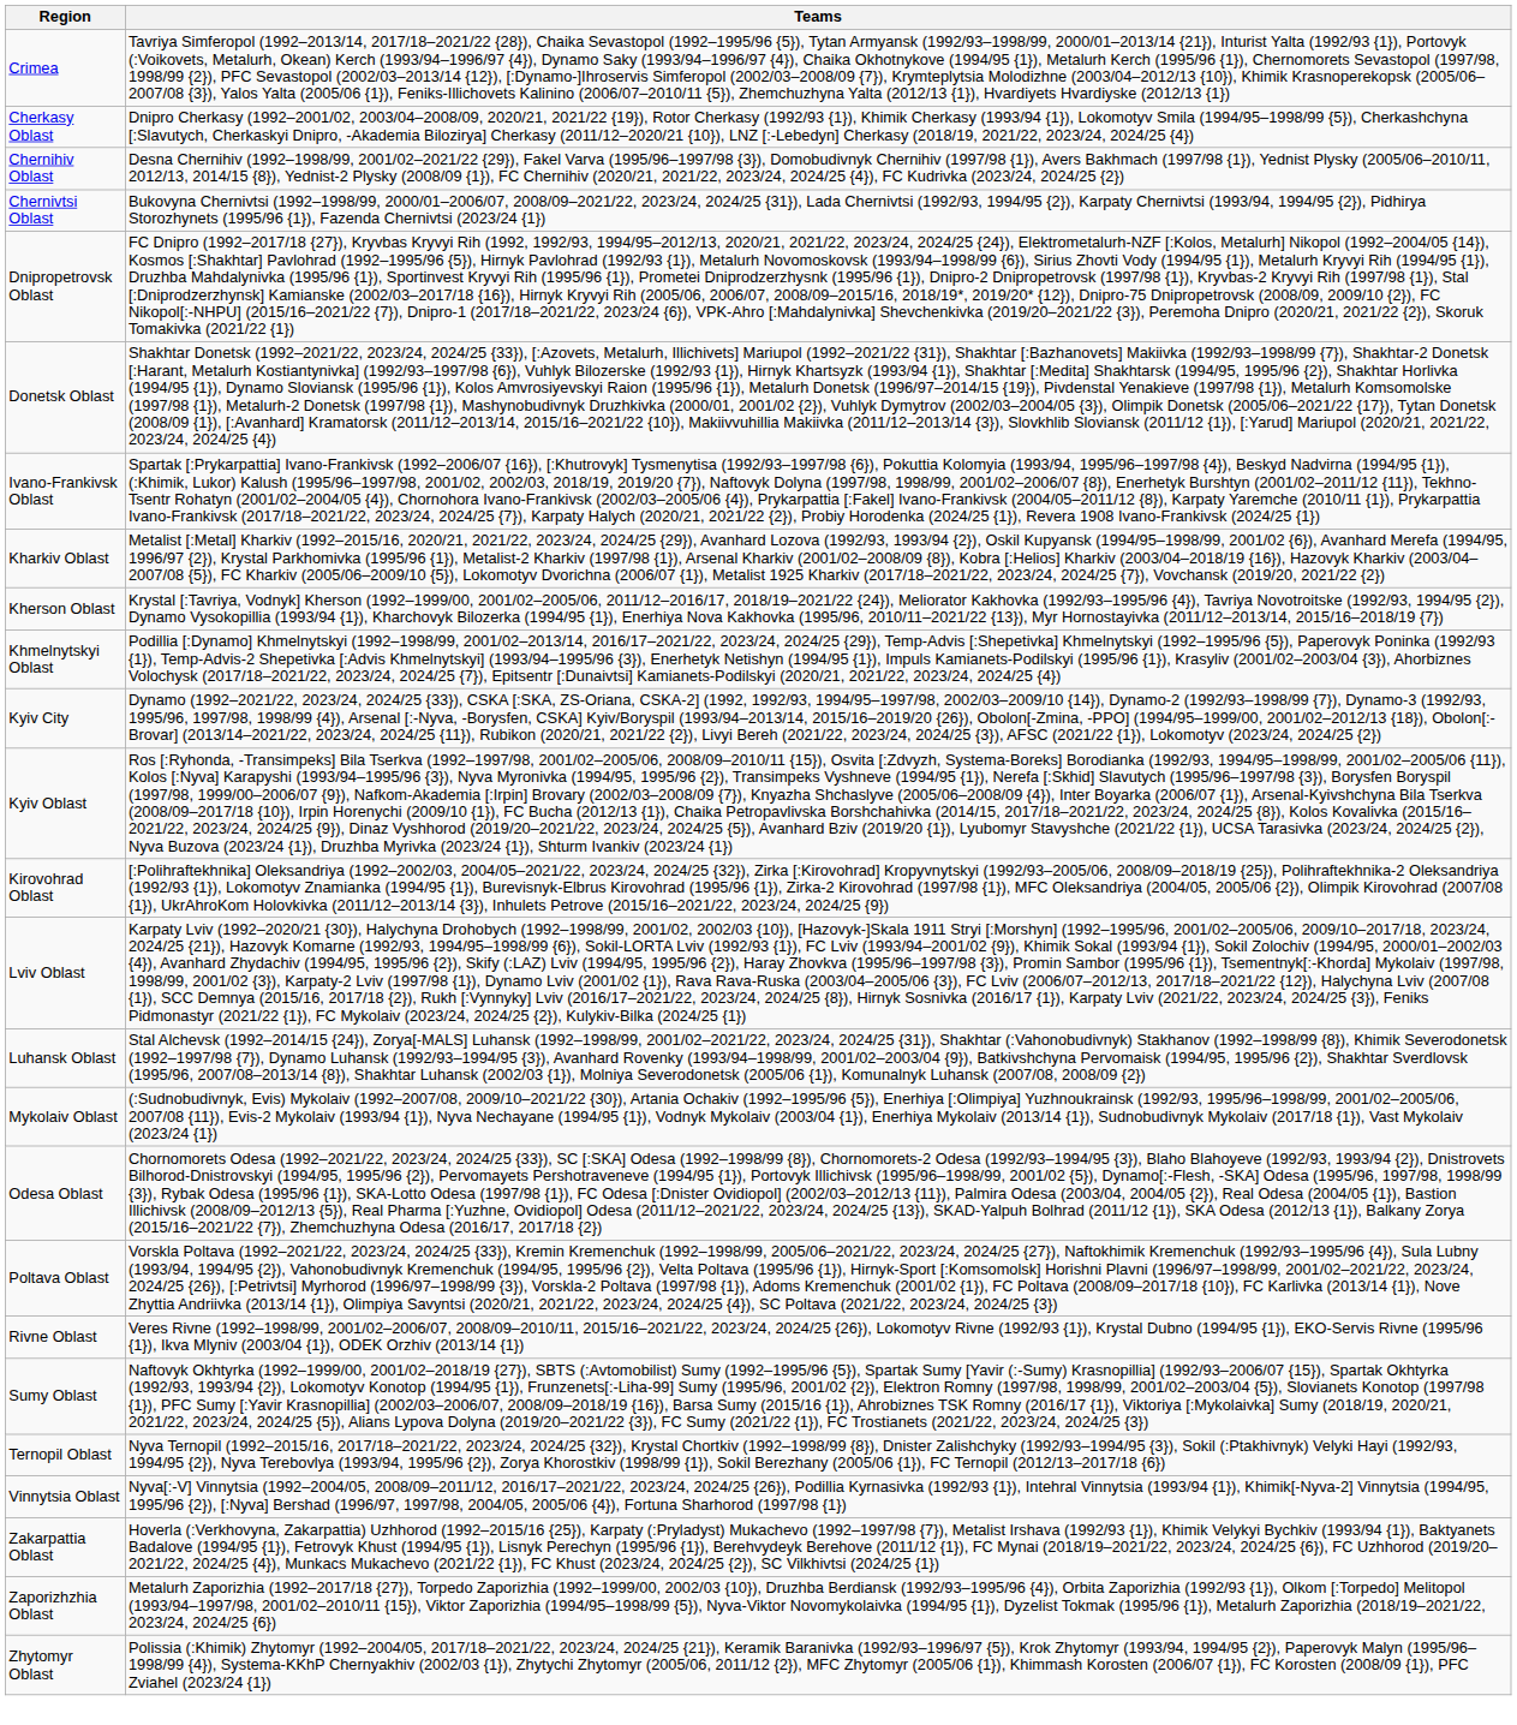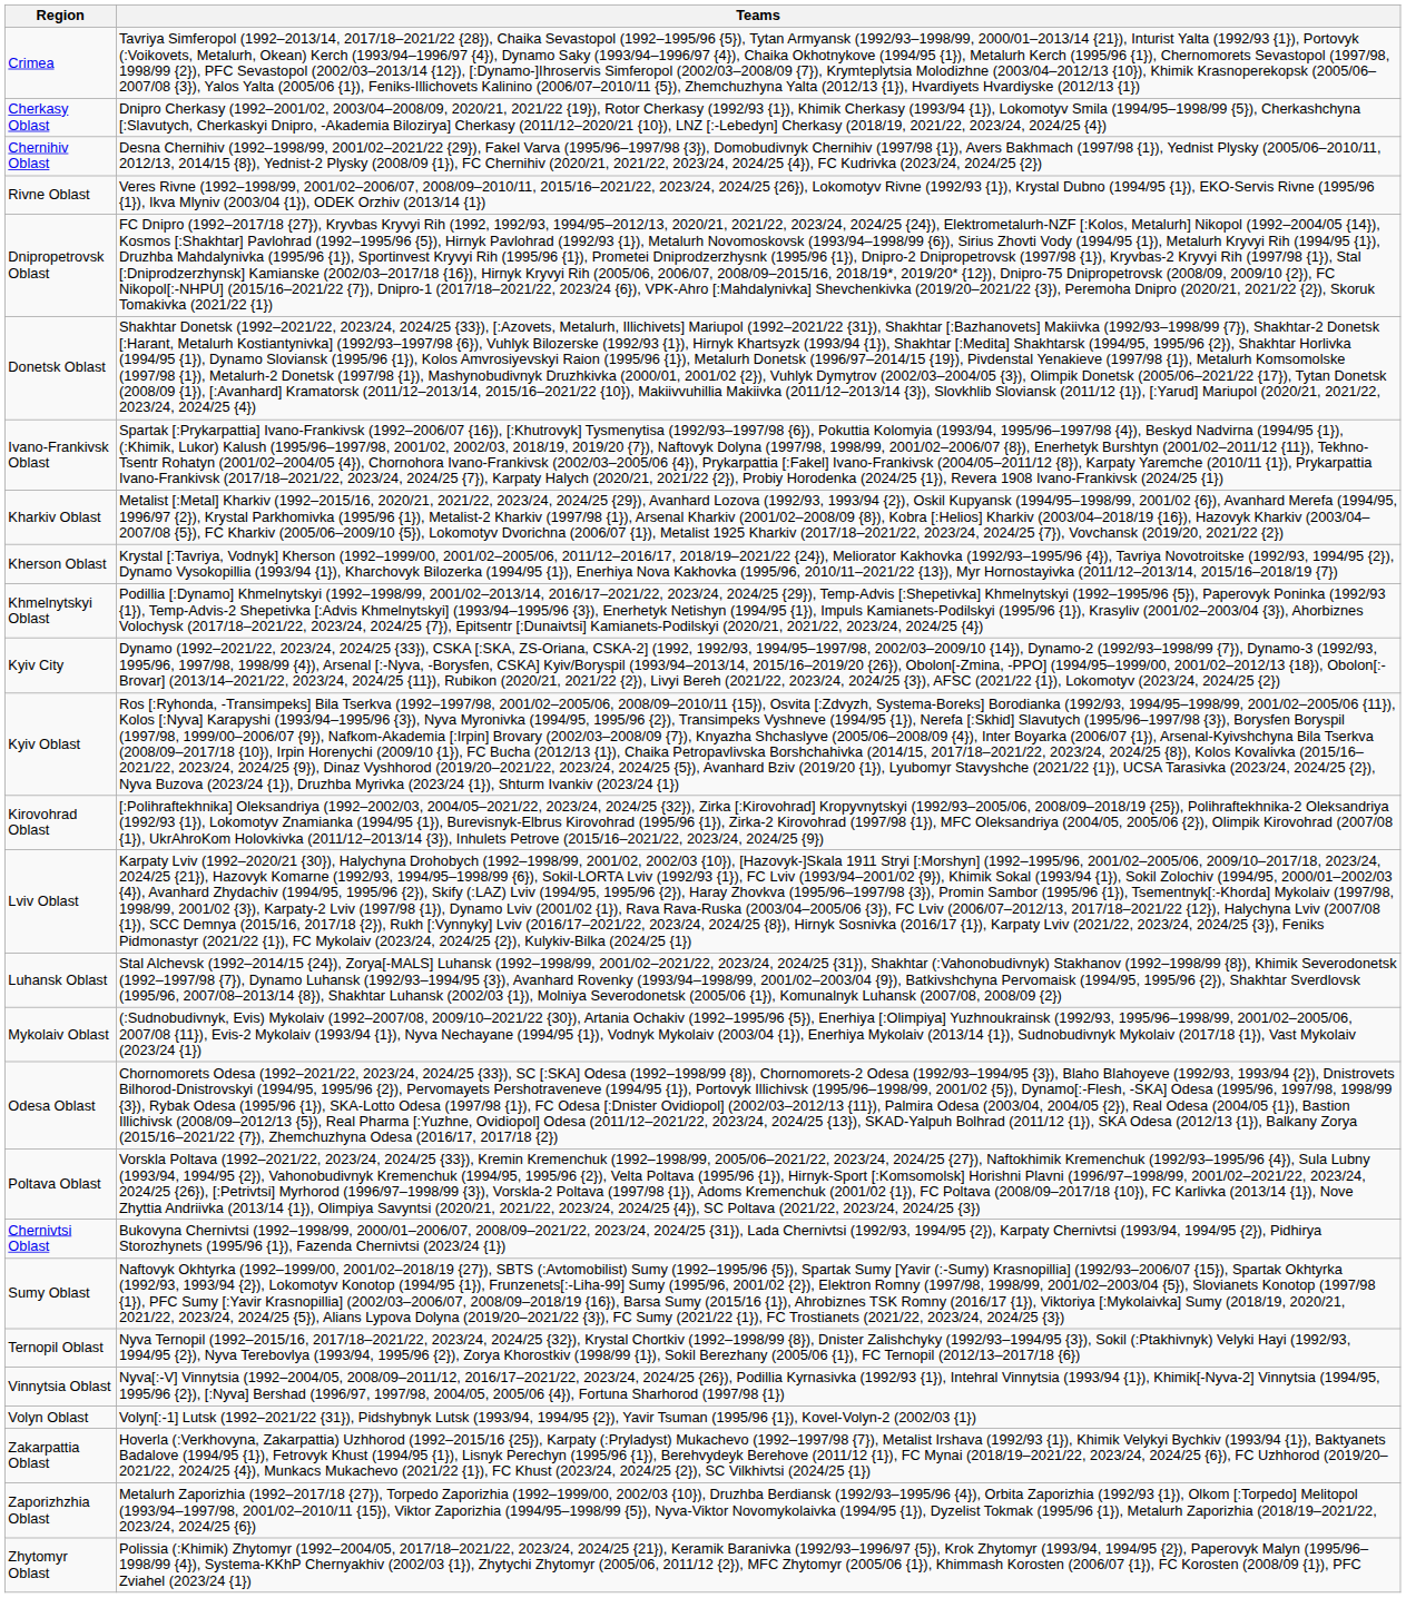rows swapped: Chernivtsi Oblast <-> Rivne Oblast
+ row: Volyn Oblast | Volyn[:-1] Lutsk (1992–2021/22 {31}), Pidshybnyk Lutsk (1993/94, 1994/95 {2}), Yavir Tsuman (1995/96 {1}), Kovel-Volyn-2 (2002/03 {1})
